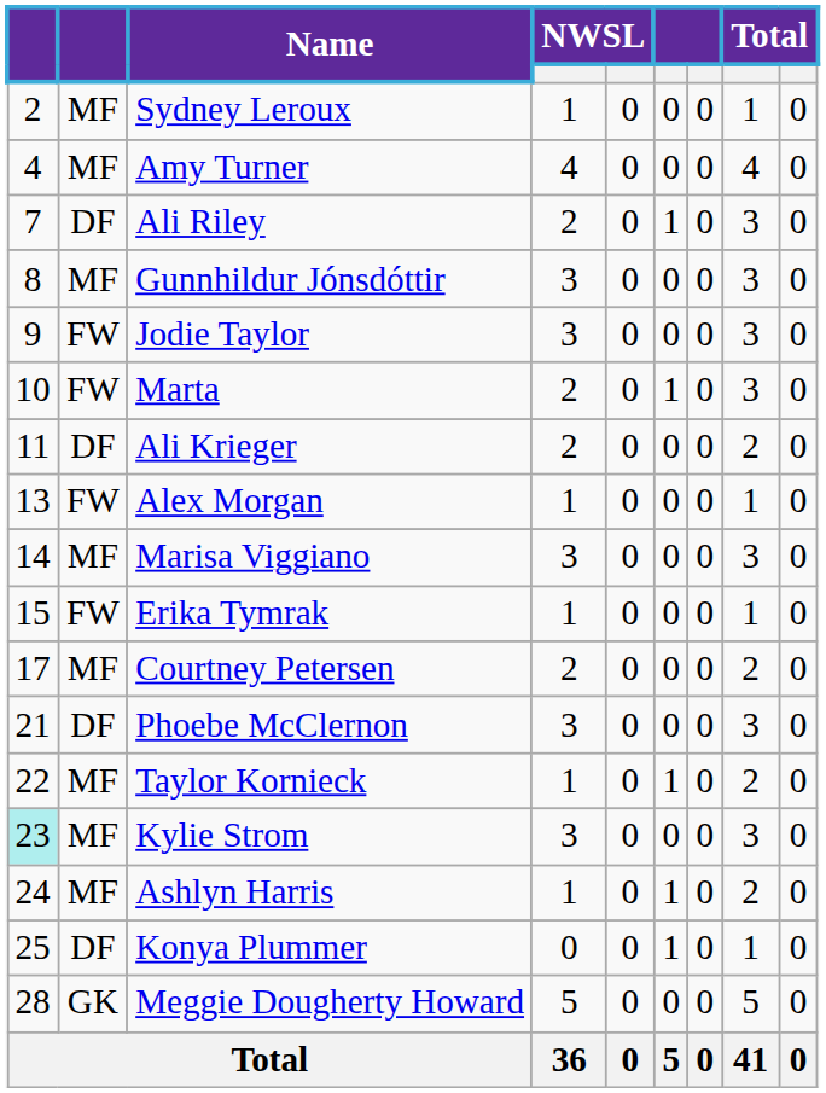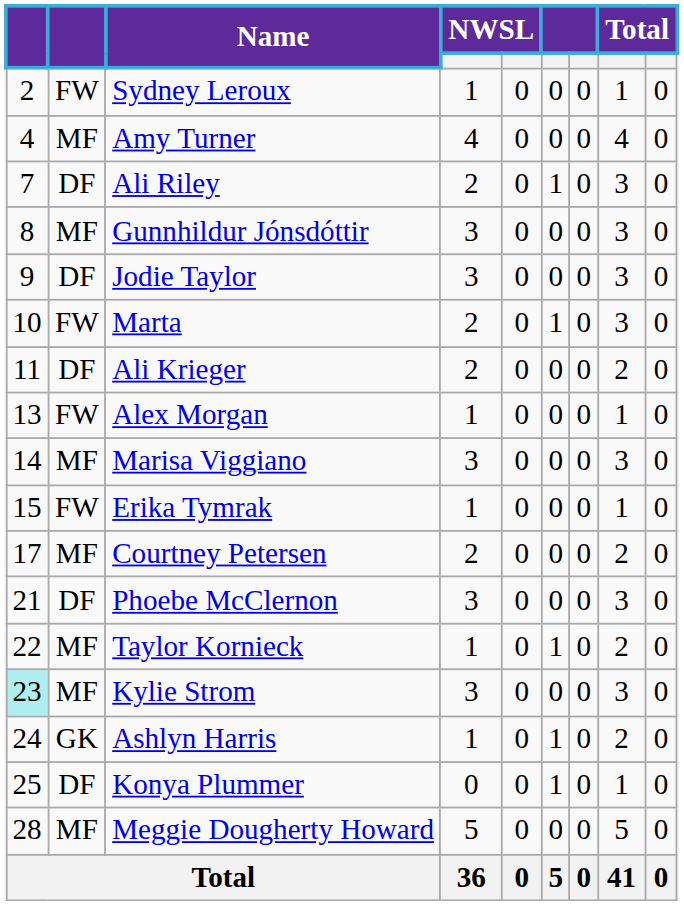Sydney Leroux | column 2: MF -> FW
Jodie Taylor | column 2: FW -> DF
Ashlyn Harris | column 2: MF -> GK
Meggie Dougherty Howard | column 2: GK -> MF
